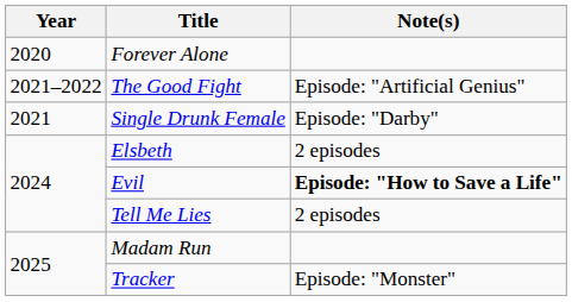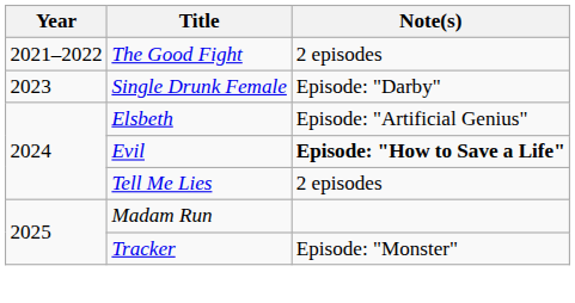- row: 2020 | Forever Alone
The Good Fight | Note(s): Episode: "Artificial Genius" -> 2 episodes
Single Drunk Female | Year: 2021 -> 2023
Elsbeth | Note(s): 2 episodes -> Episode: "Artificial Genius"
